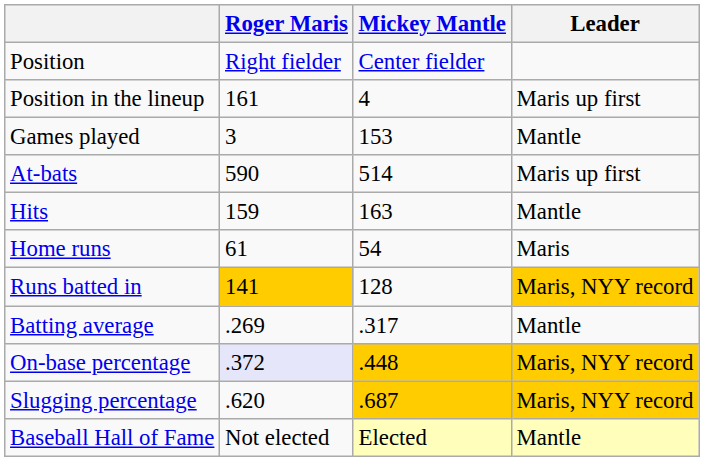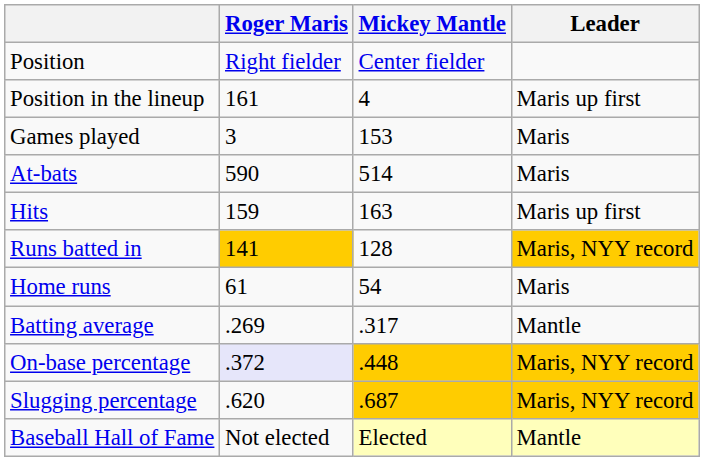Games played | Leader: Mantle -> Maris
At-bats | Leader: Maris up first -> Maris
Hits | Leader: Mantle -> Maris up first
rows swapped: Home runs <-> Runs batted in
